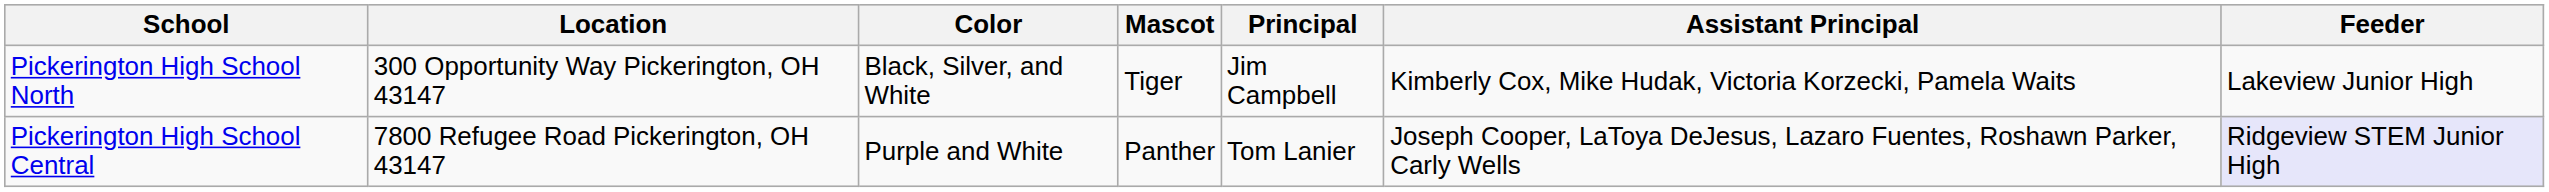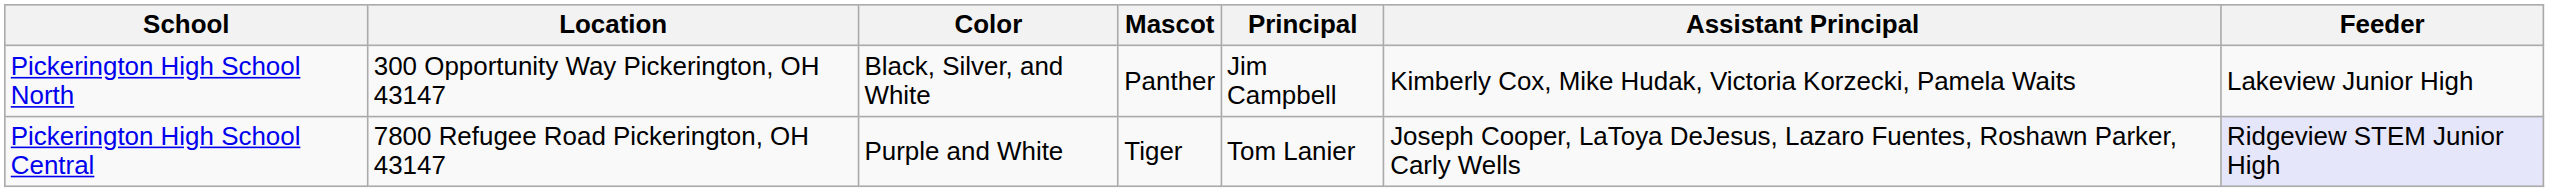Pickerington High School North | Mascot: Tiger -> Panther
Pickerington High School Central | Mascot: Panther -> Tiger
